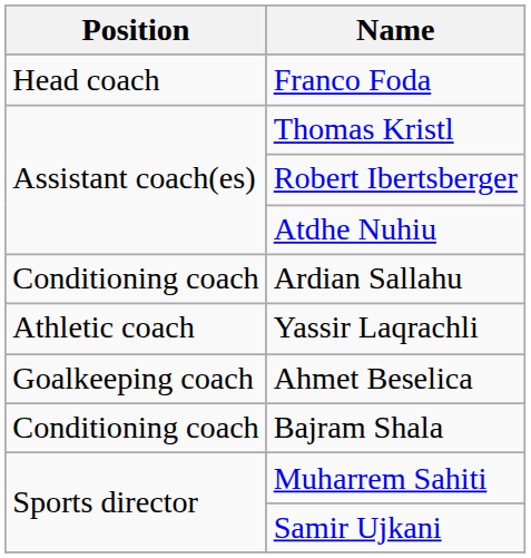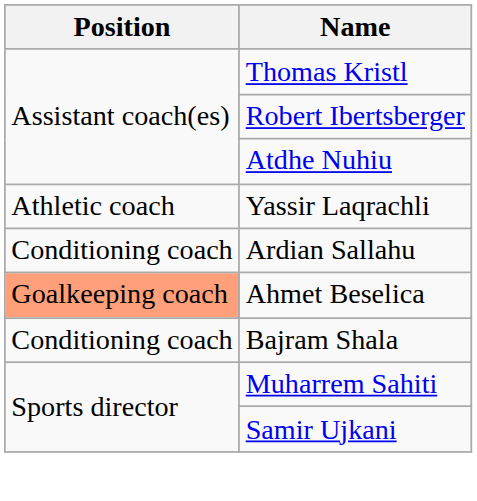- row: Head coach | Franco Foda
rows swapped: Yassir Laqrachli <-> Ardian Sallahu
Ahmet Beselica | Position: no background -> lightsalmon background
